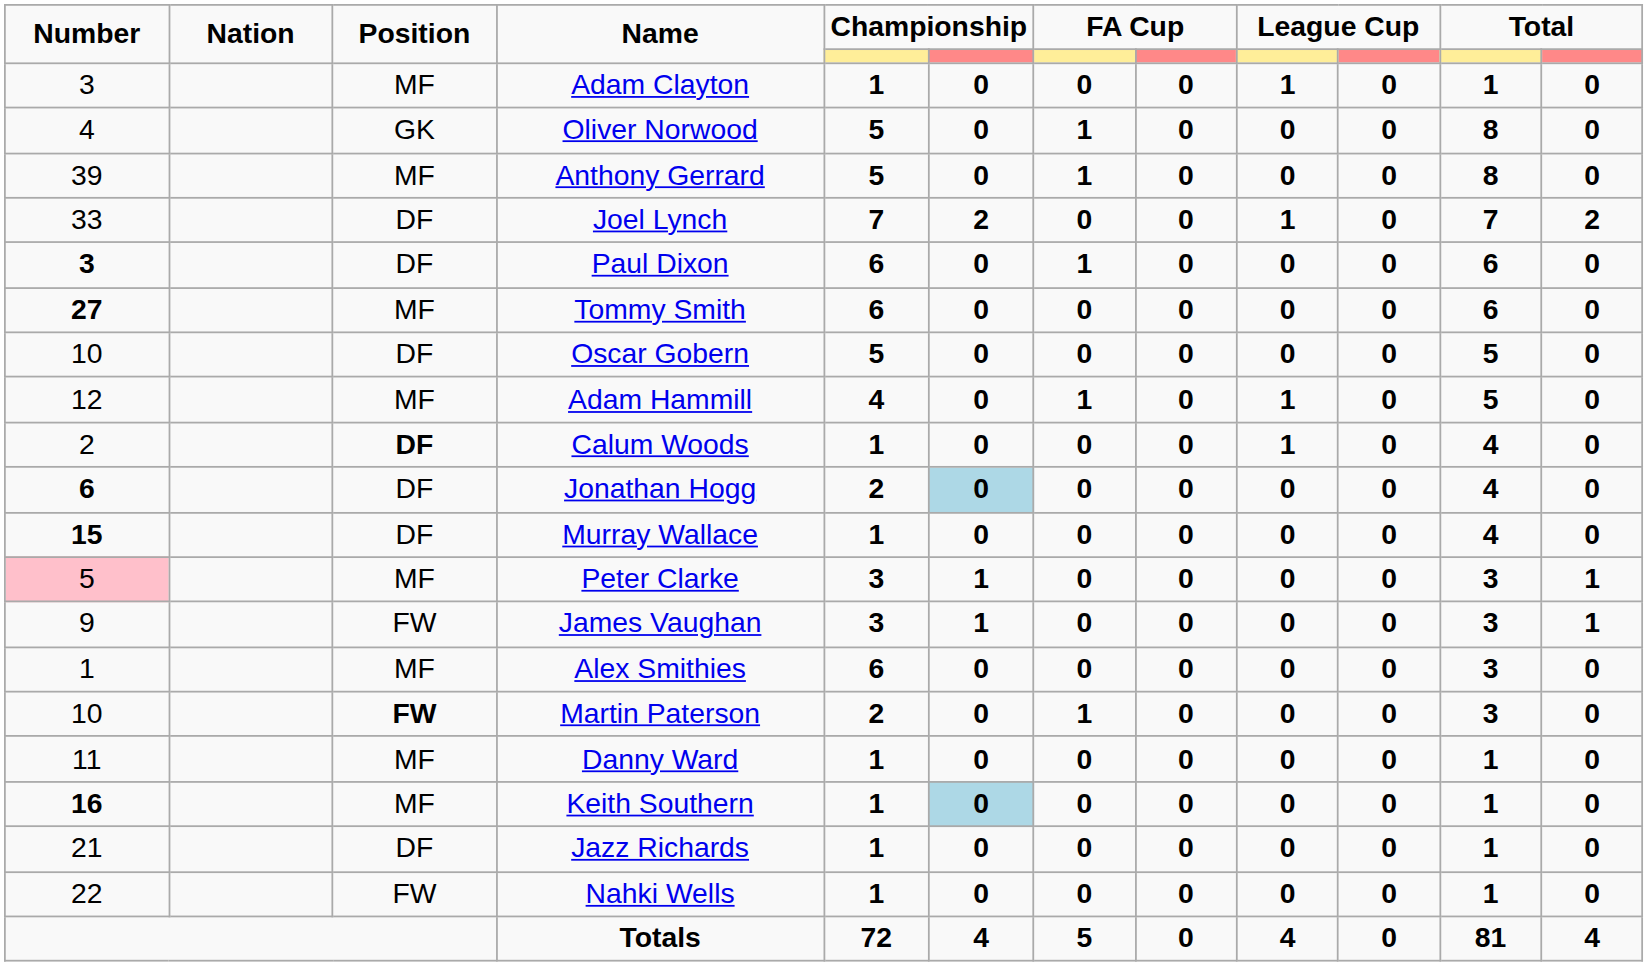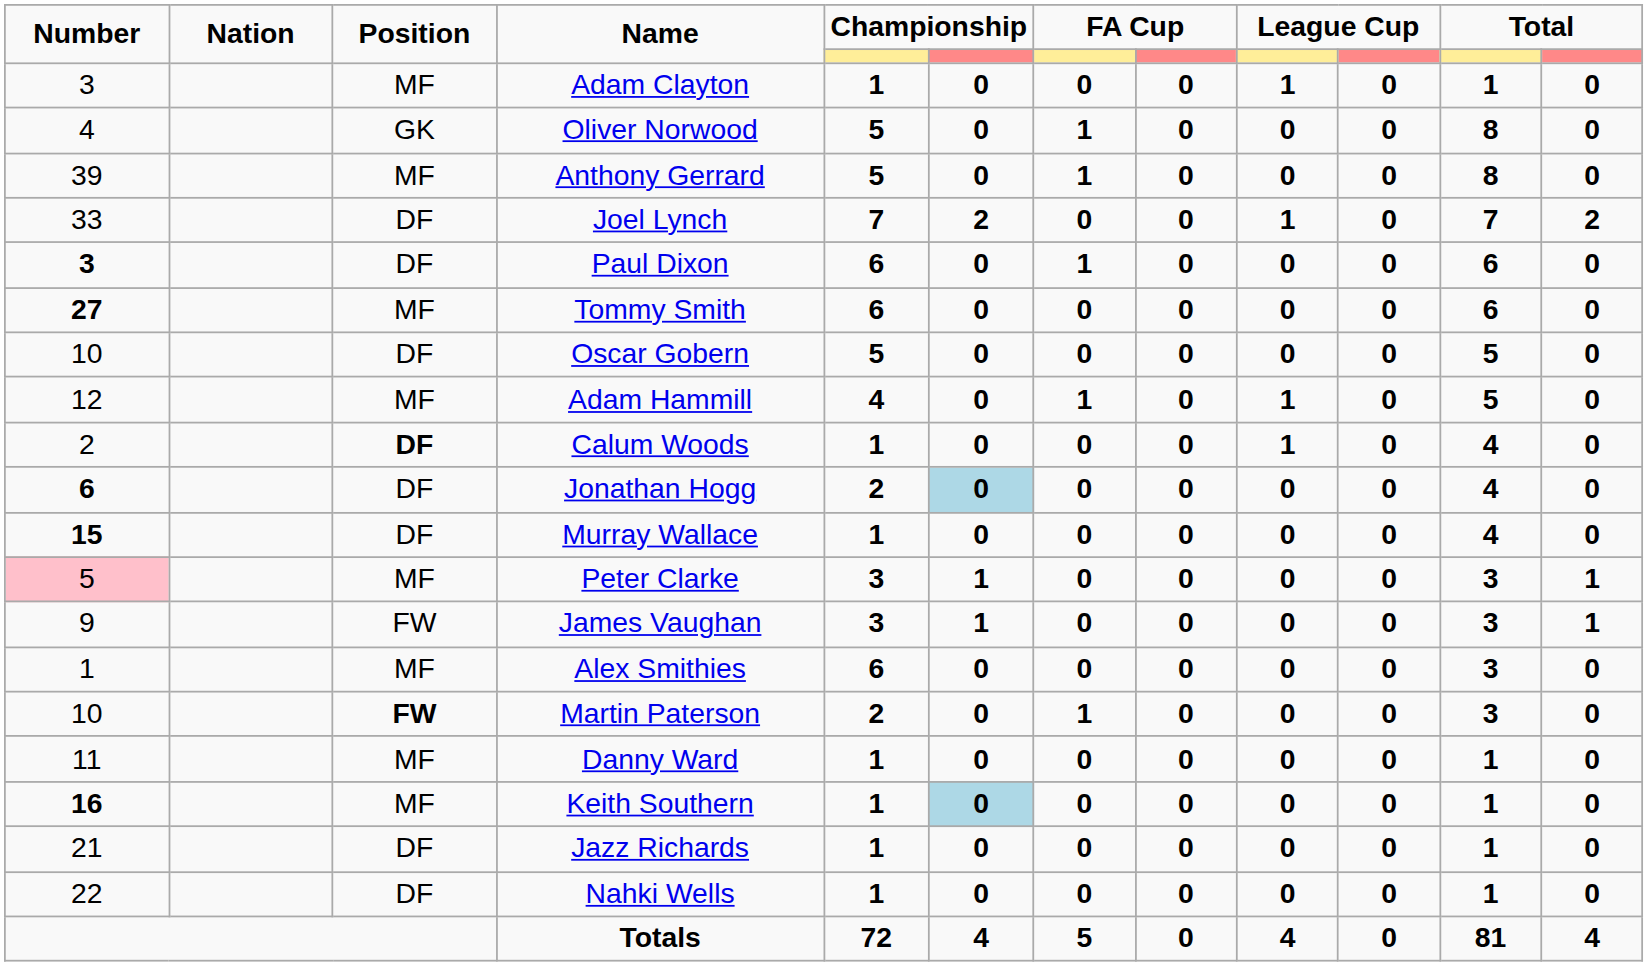Nahki Wells | Position: FW -> DF
